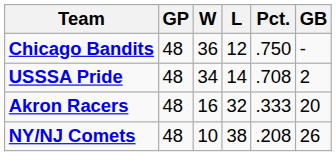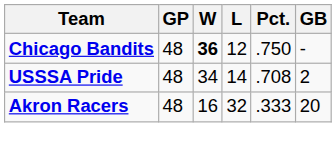Chicago Bandits | W: normal -> bold
- row: NY/NJ Comets | 48 | 10 | 38 | .208 | 26
